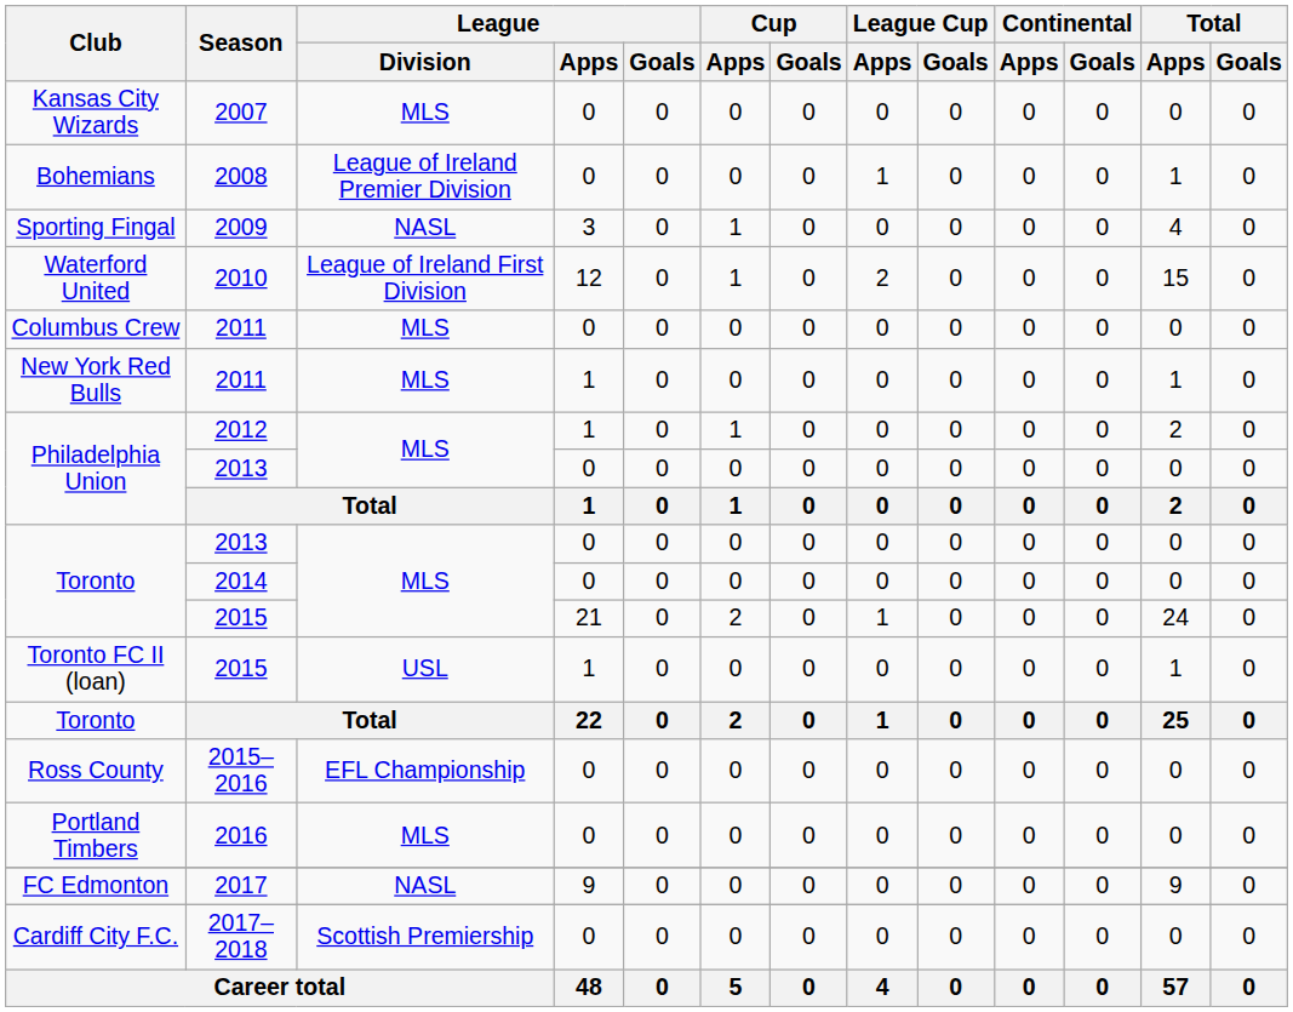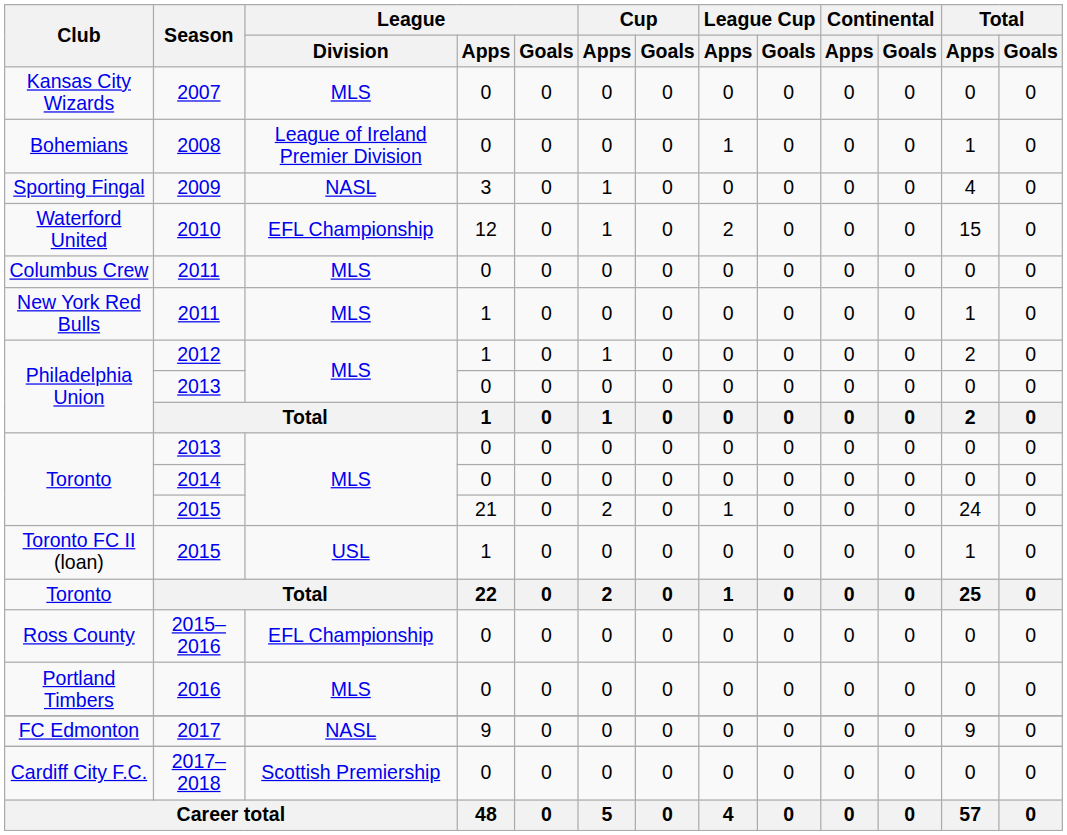2010 | League / Division: League of Ireland First Division -> EFL Championship
